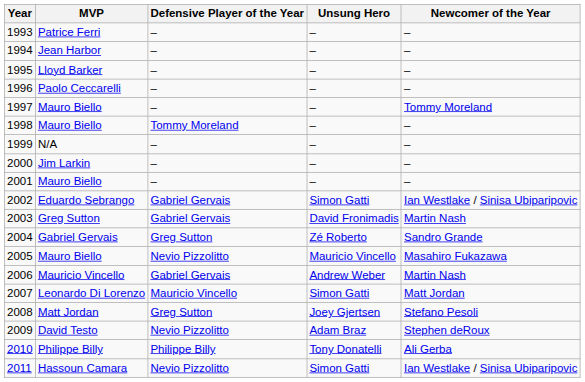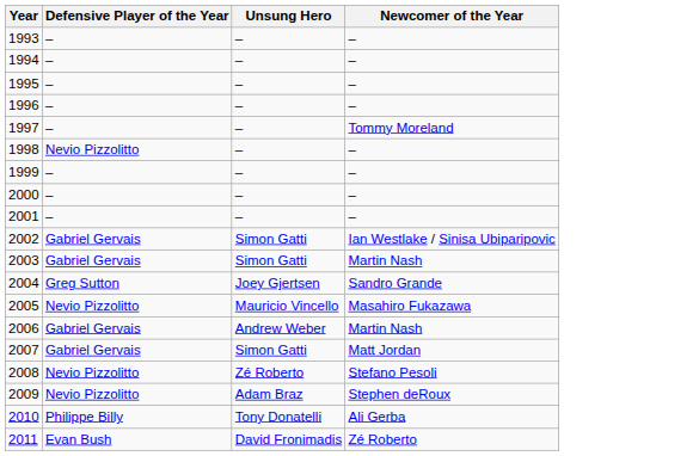- column: MVP | Patrice Ferri | Jean Harbor | Lloyd Barker | Paolo Ceccarelli | Mauro Biello | Mauro Biello | N/A | Jim Larkin | Mauro Biello | Eduardo Sebrango | Greg Sutton | Gabriel Gervais | Mauro Biello | Mauricio Vincello | Leonardo Di Lorenzo | Matt Jordan | David Testo | Philippe Billy | Hassoun Camara
1998 | Defensive Player of the Year: Tommy Moreland -> Nevio Pizzolitto
2003 | Unsung Hero: David Fronimadis -> Simon Gatti
2004 | Unsung Hero: Zé Roberto -> Joey Gjertsen
2007 | Defensive Player of the Year: Mauricio Vincello -> Gabriel Gervais
2008 | Defensive Player of the Year: Greg Sutton -> Nevio Pizzolitto
2008 | Unsung Hero: Joey Gjertsen -> Zé Roberto
2011 | Defensive Player of the Year: Nevio Pizzolitto -> Evan Bush
2011 | Unsung Hero: Simon Gatti -> David Fronimadis
2011 | Newcomer of the Year: Ian Westlake / Sinisa Ubiparipovic -> Zé Roberto
